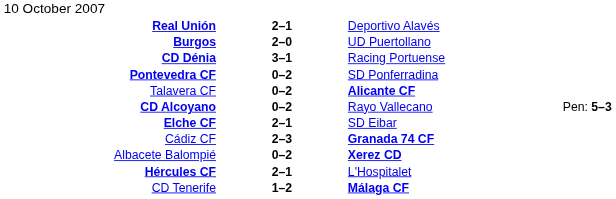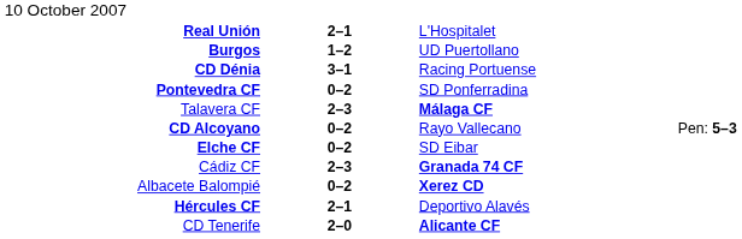Real Unión | column 3: Deportivo Alavés -> L'Hospitalet
Burgos | column 2: 2–0 -> 1–2
Talavera CF | column 2: 0–2 -> 2–3
Talavera CF | column 3: Alicante CF -> Málaga CF
Elche CF | column 2: 2–1 -> 0–2
Hércules CF | column 3: L'Hospitalet -> Deportivo Alavés
CD Tenerife | column 2: 1–2 -> 2–0
CD Tenerife | column 3: Málaga CF -> Alicante CF
